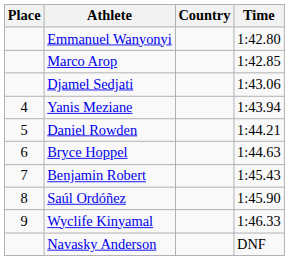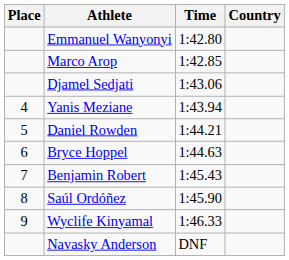columns swapped: Country <-> Time
